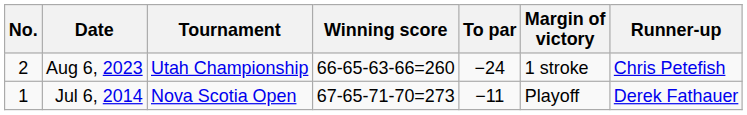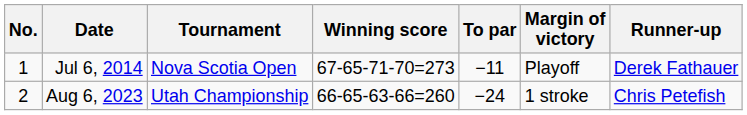rows swapped: Jul 6, 2014 <-> Aug 6, 2023
